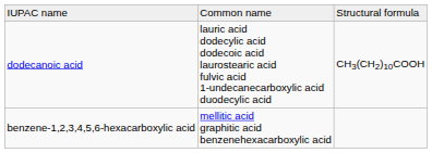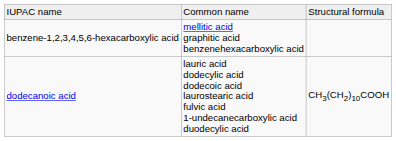rows swapped: dodecanoic acid <-> benzene-1,2,3,4,5,6-hexacarboxylic acid
